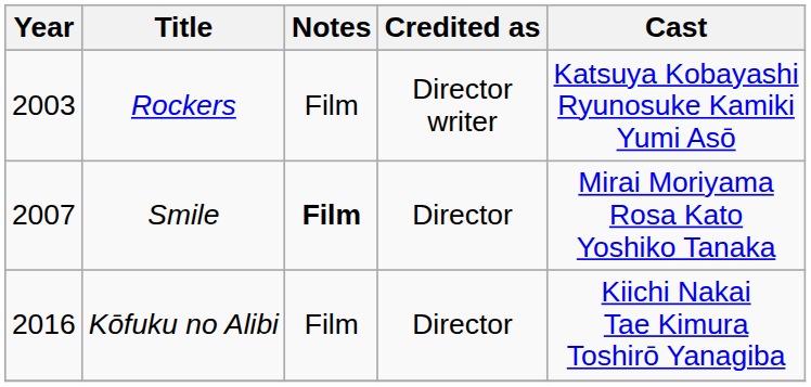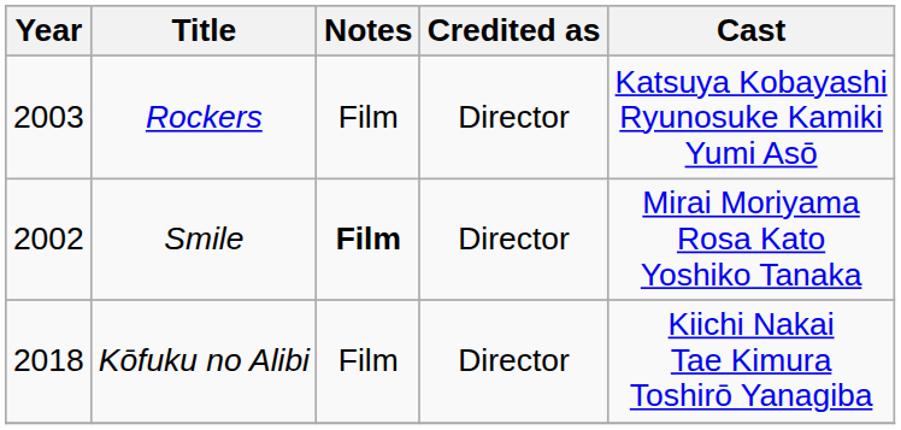Rockers | Credited as: Director writer -> Director
Smile | Year: 2007 -> 2002
Kōfuku no Alibi | Year: 2016 -> 2018
